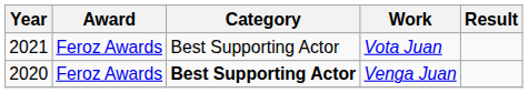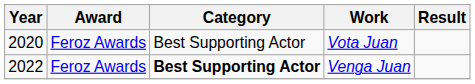Vota Juan | Year: 2021 -> 2020
Venga Juan | Year: 2020 -> 2022
